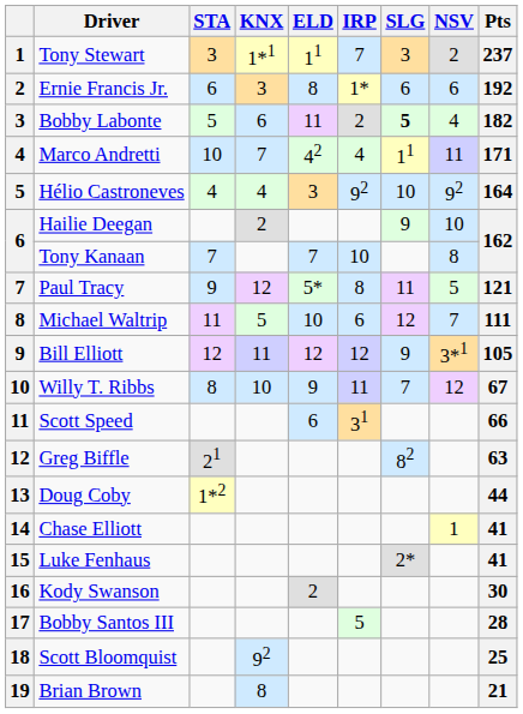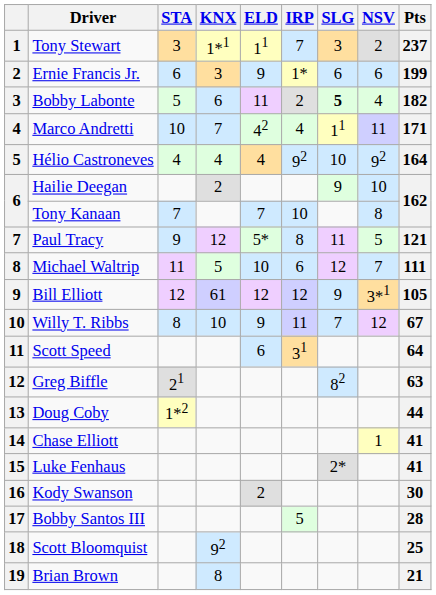Ernie Francis Jr. | ELD: 8 -> 9
Ernie Francis Jr. | Pts: 192 -> 199
Hélio Castroneves | ELD: 3 -> 4
Bill Elliott | KNX: 11 -> 61
Scott Speed | Pts: 66 -> 64
